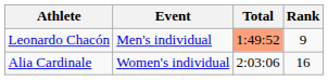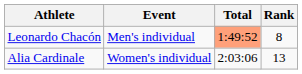Leonardo Chacón | Rank: 9 -> 8
Alia Cardinale | Rank: 16 -> 13
